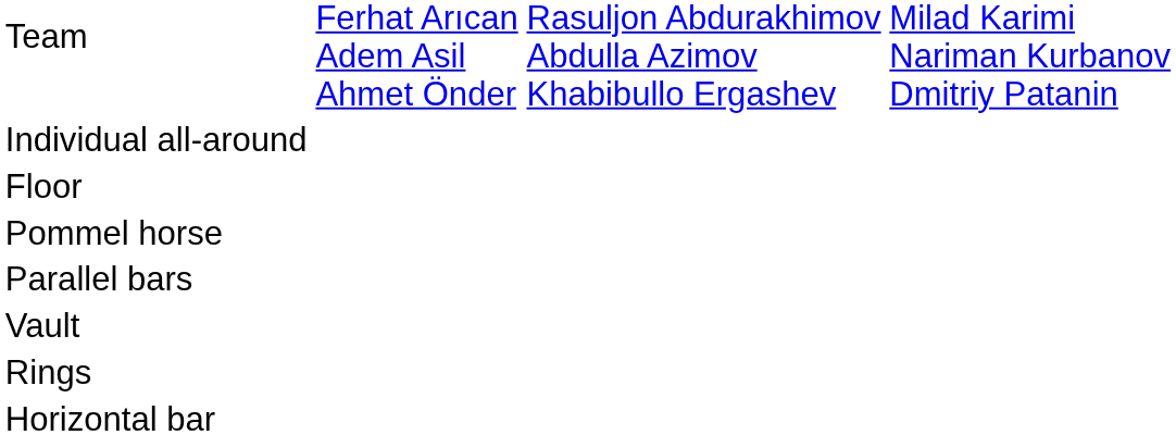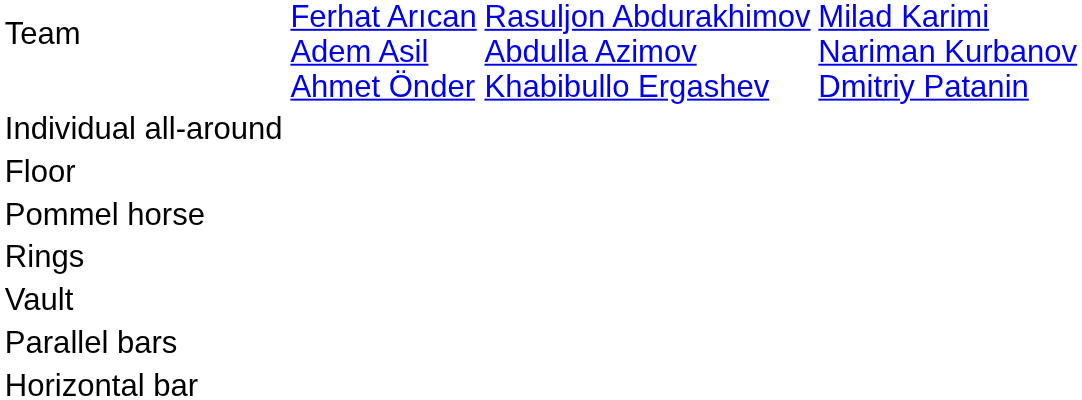rows swapped: Rings <-> Parallel bars
